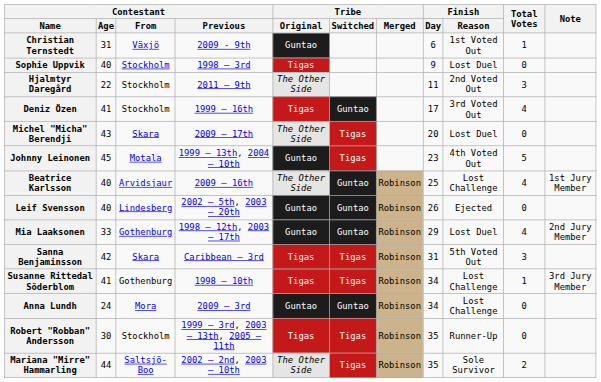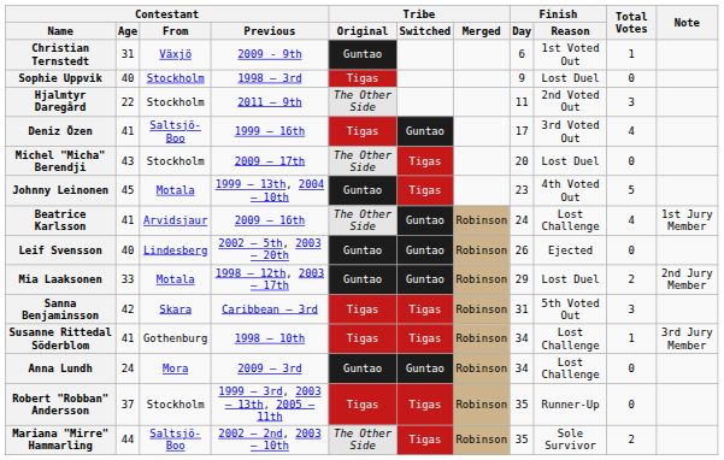Deniz Özen | Contestant / From: Stockholm -> Saltsjö-Boo
Michel "Micha" Berendji | Contestant / From: Skara -> Stockholm
Beatrice Karlsson | Contestant / Age: 40 -> 41
Beatrice Karlsson | Finish / Day: 25 -> 24
Mia Laaksonen | Contestant / From: Gothenburg -> Motala
Mia Laaksonen | Total Votes: 4 -> 2
Robert "Robban" Andersson | Contestant / Age: 30 -> 37
